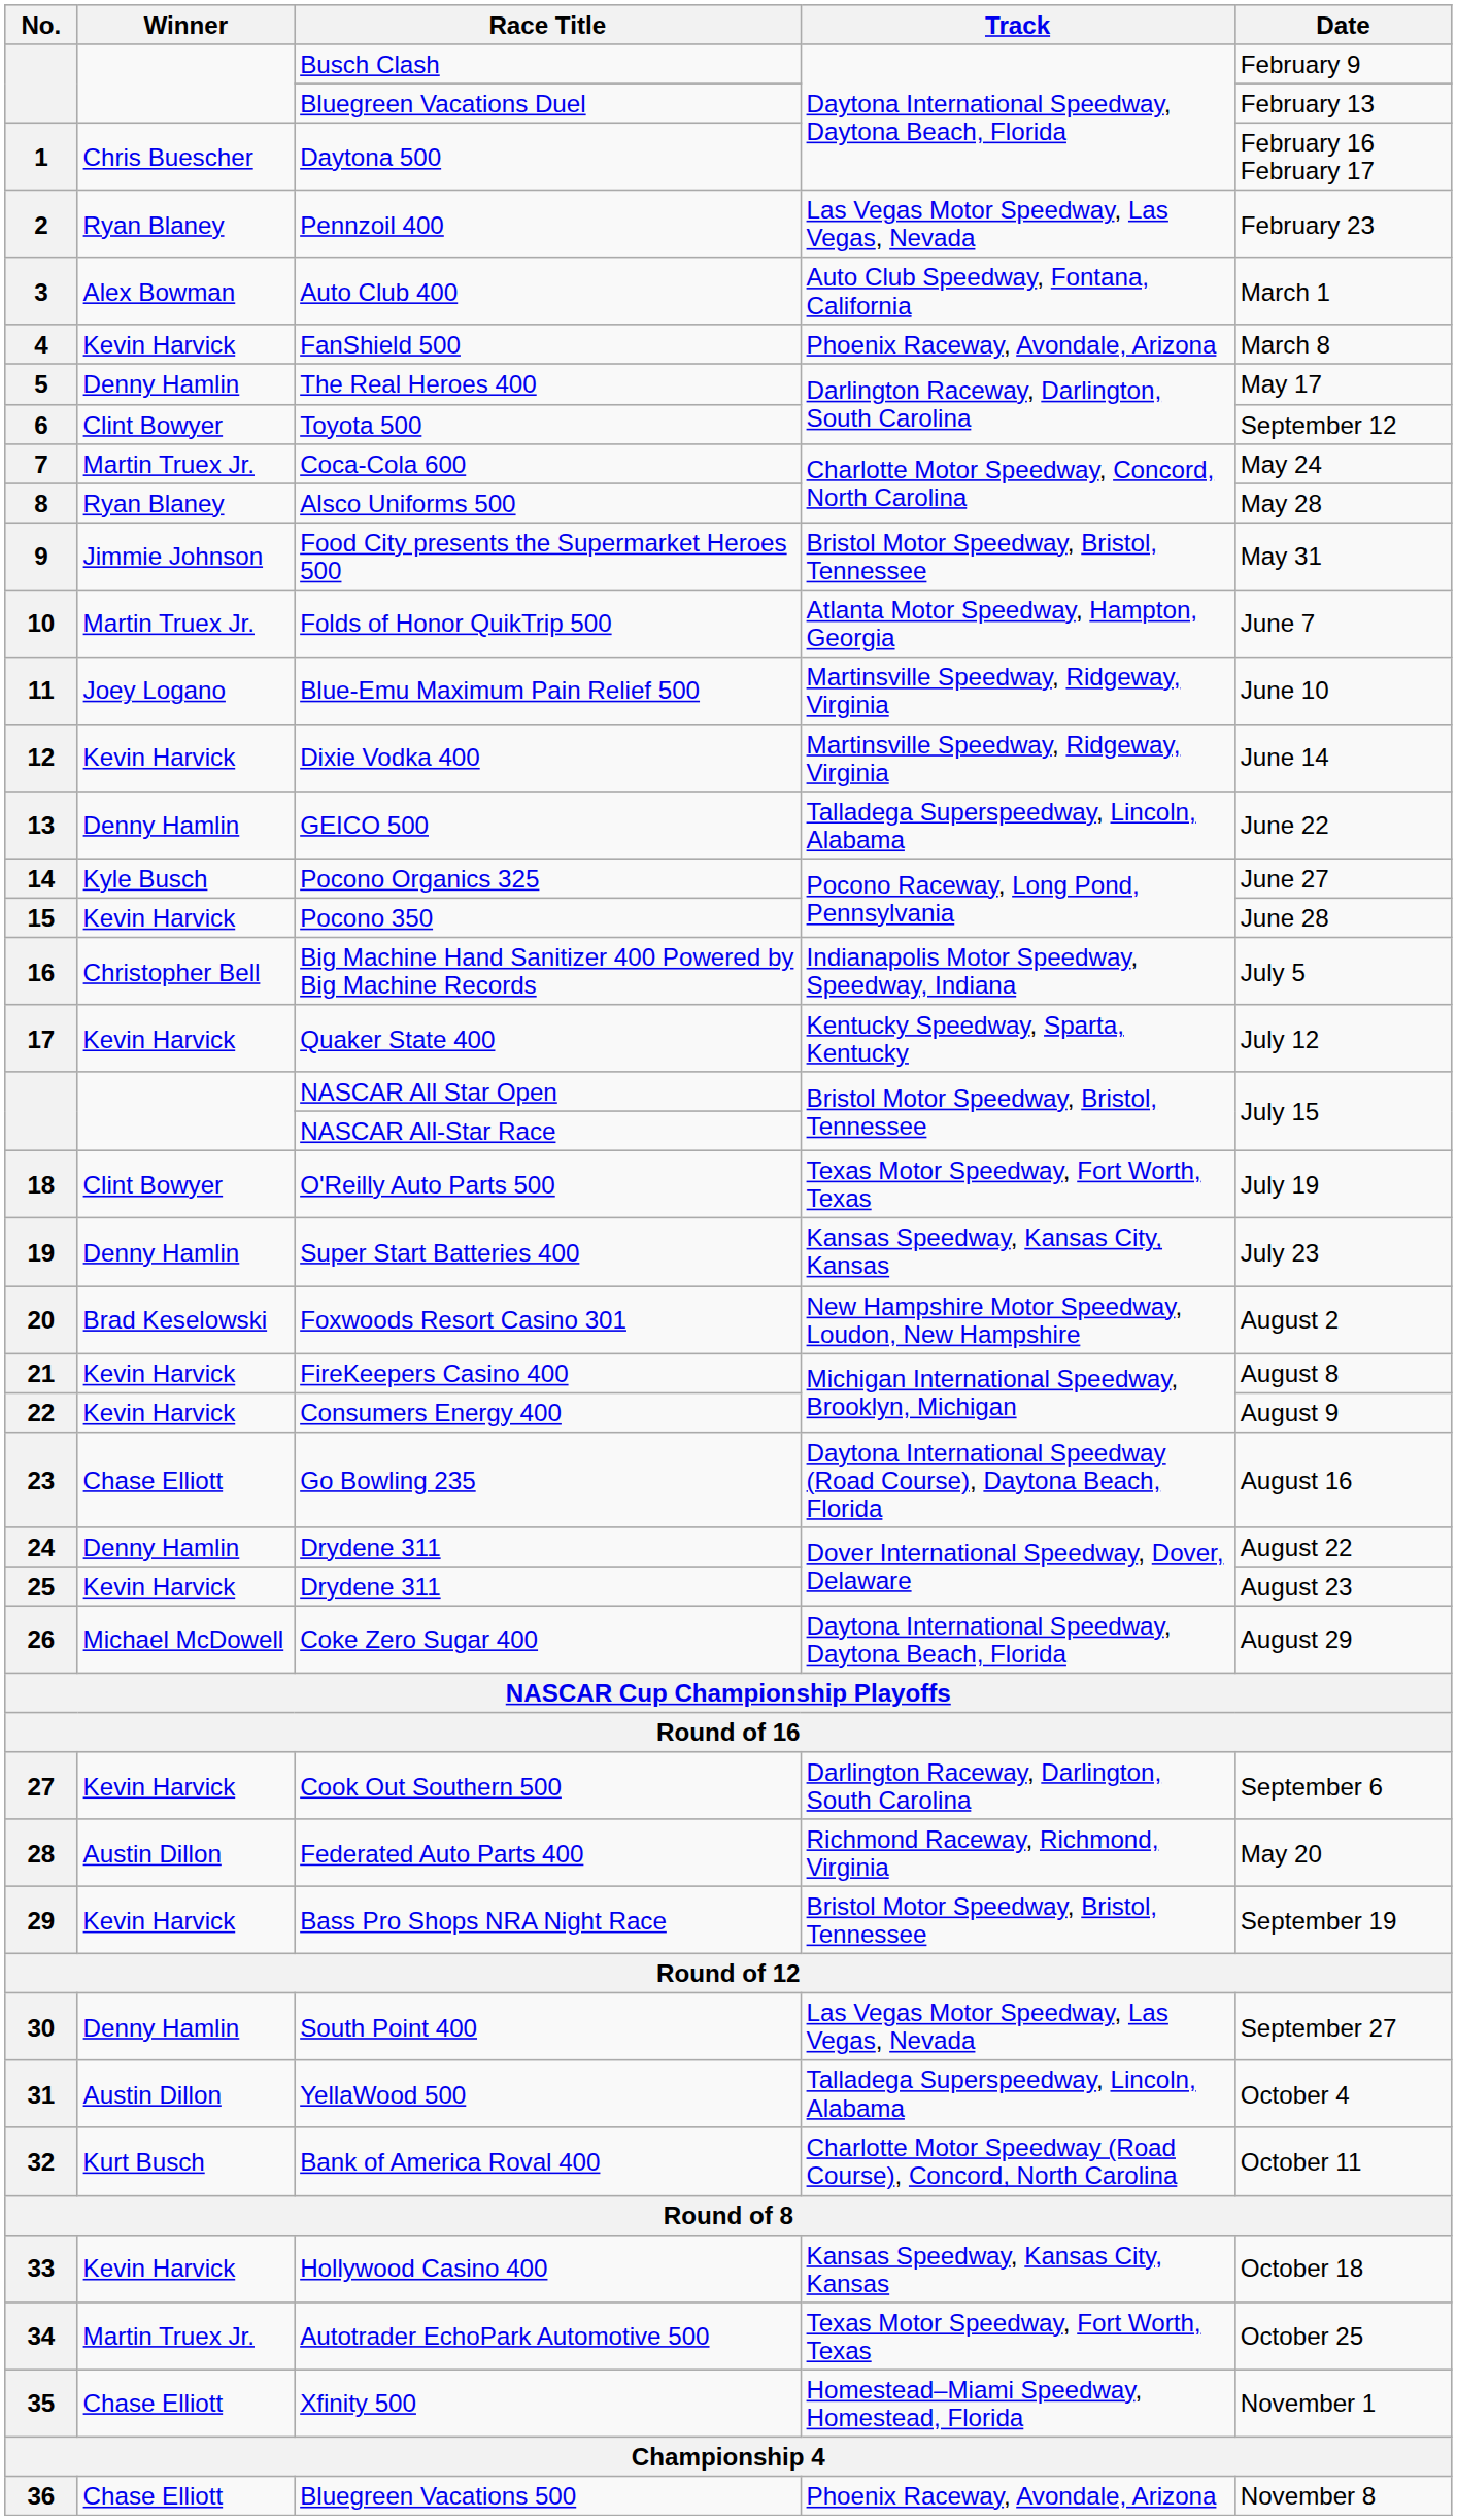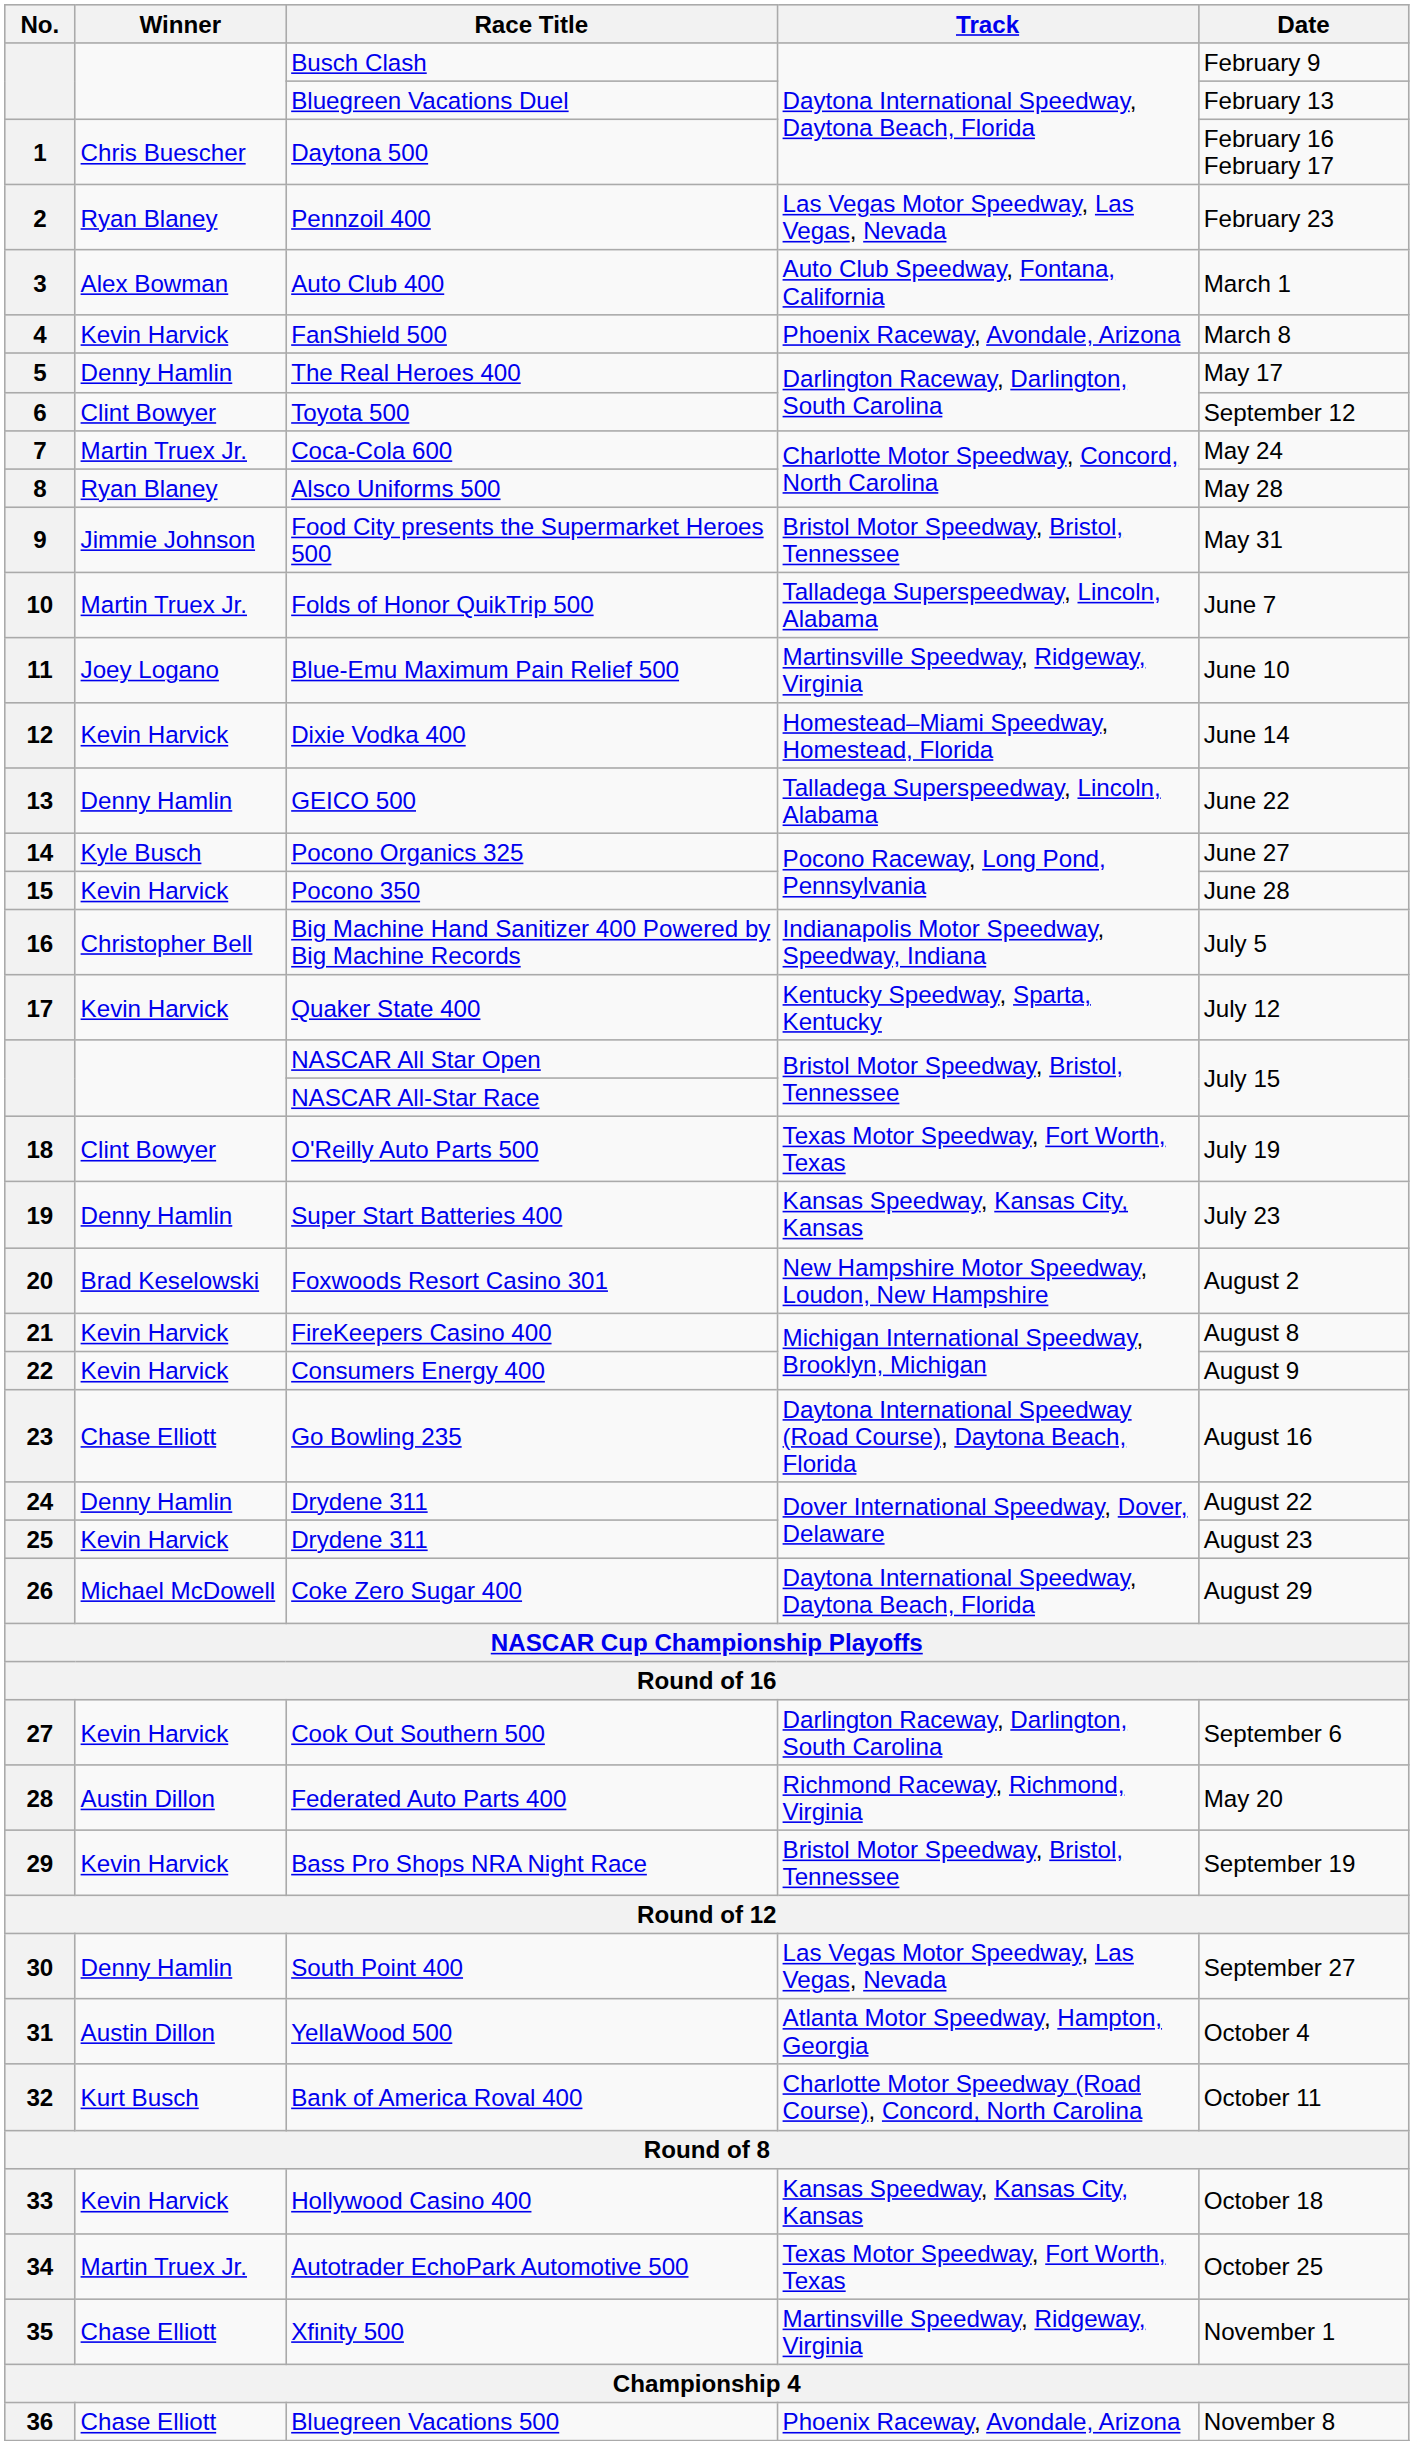Folds of Honor QuikTrip 500 | Track: Atlanta Motor Speedway, Hampton, Georgia -> Talladega Superspeedway, Lincoln, Alabama
Dixie Vodka 400 | Track: Martinsville Speedway, Ridgeway, Virginia -> Homestead–Miami Speedway, Homestead, Florida
YellaWood 500 | Track: Talladega Superspeedway, Lincoln, Alabama -> Atlanta Motor Speedway, Hampton, Georgia
Xfinity 500 | Track: Homestead–Miami Speedway, Homestead, Florida -> Martinsville Speedway, Ridgeway, Virginia
